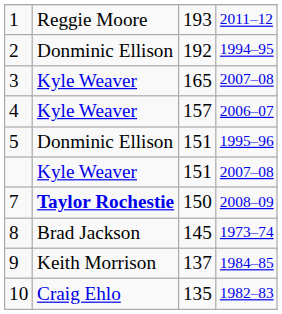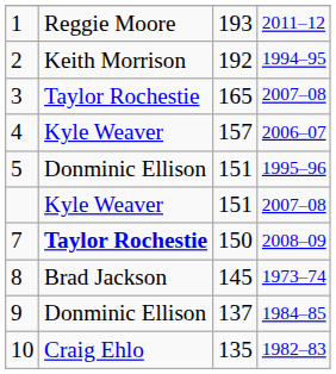2 | column 2: Donminic Ellison -> Keith Morrison
3 | column 2: Kyle Weaver -> Taylor Rochestie
9 | column 2: Keith Morrison -> Donminic Ellison
